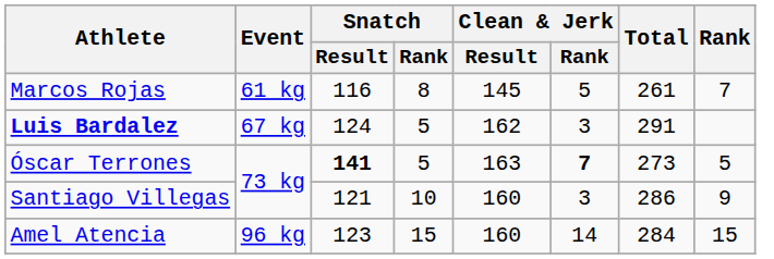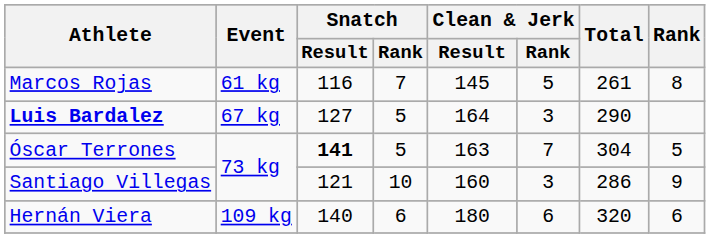Marcos Rojas | Snatch / Rank: 8 -> 7
Marcos Rojas | Rank: 7 -> 8
Luis Bardalez | Snatch / Result: 124 -> 127
Luis Bardalez | Clean & Jerk / Result: 162 -> 164
Luis Bardalez | Total: 291 -> 290
Óscar Terrones | Clean & Jerk / Rank: bold -> normal
Óscar Terrones | Total: 273 -> 304
- row: Amel Atencia | 96 kg | 123 | 15 | 160 | 14 | 284 | 15
+ row: Hernán Viera | 109 kg | 140 | 6 | 180 | 6 | 320 | 6
